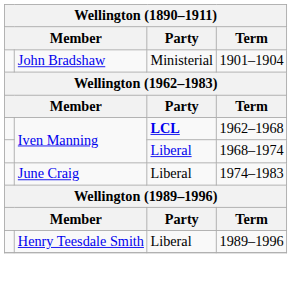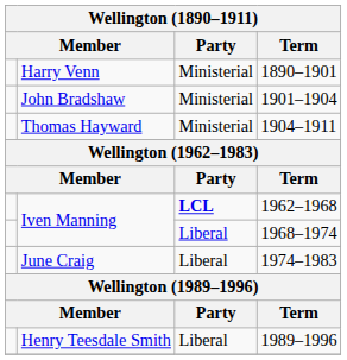+ row: Harry Venn | Ministerial | 1890–1901
+ row: Thomas Hayward | Ministerial | 1904–1911
